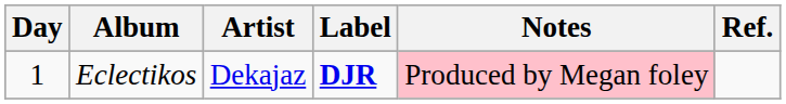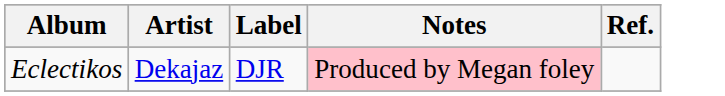- column: Day | 1
Eclectikos | Label: bold -> normal
